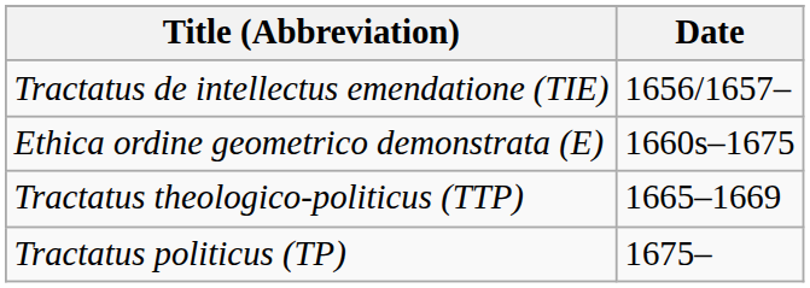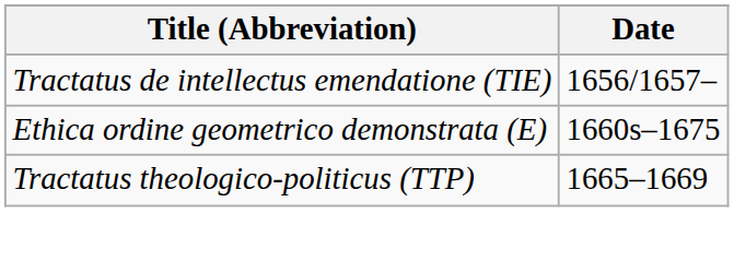- row: Tractatus politicus (TP) | 1675–
